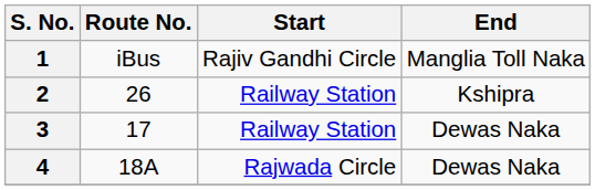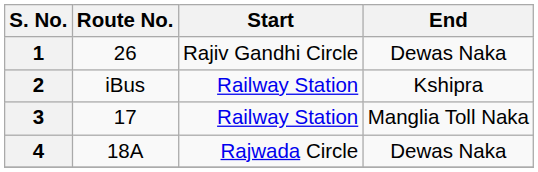1 | Route No.: iBus -> 26
1 | End: Manglia Toll Naka -> Dewas Naka
2 | Route No.: 26 -> iBus
3 | End: Dewas Naka -> Manglia Toll Naka
